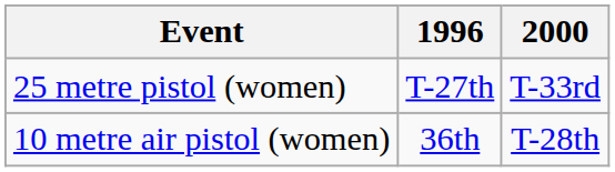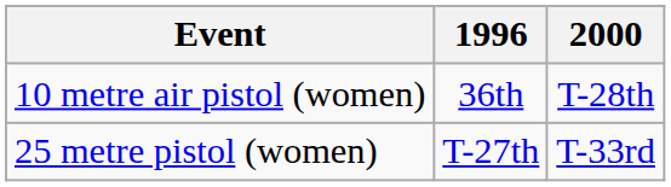rows swapped: 25 metre pistol (women) <-> 10 metre air pistol (women)
